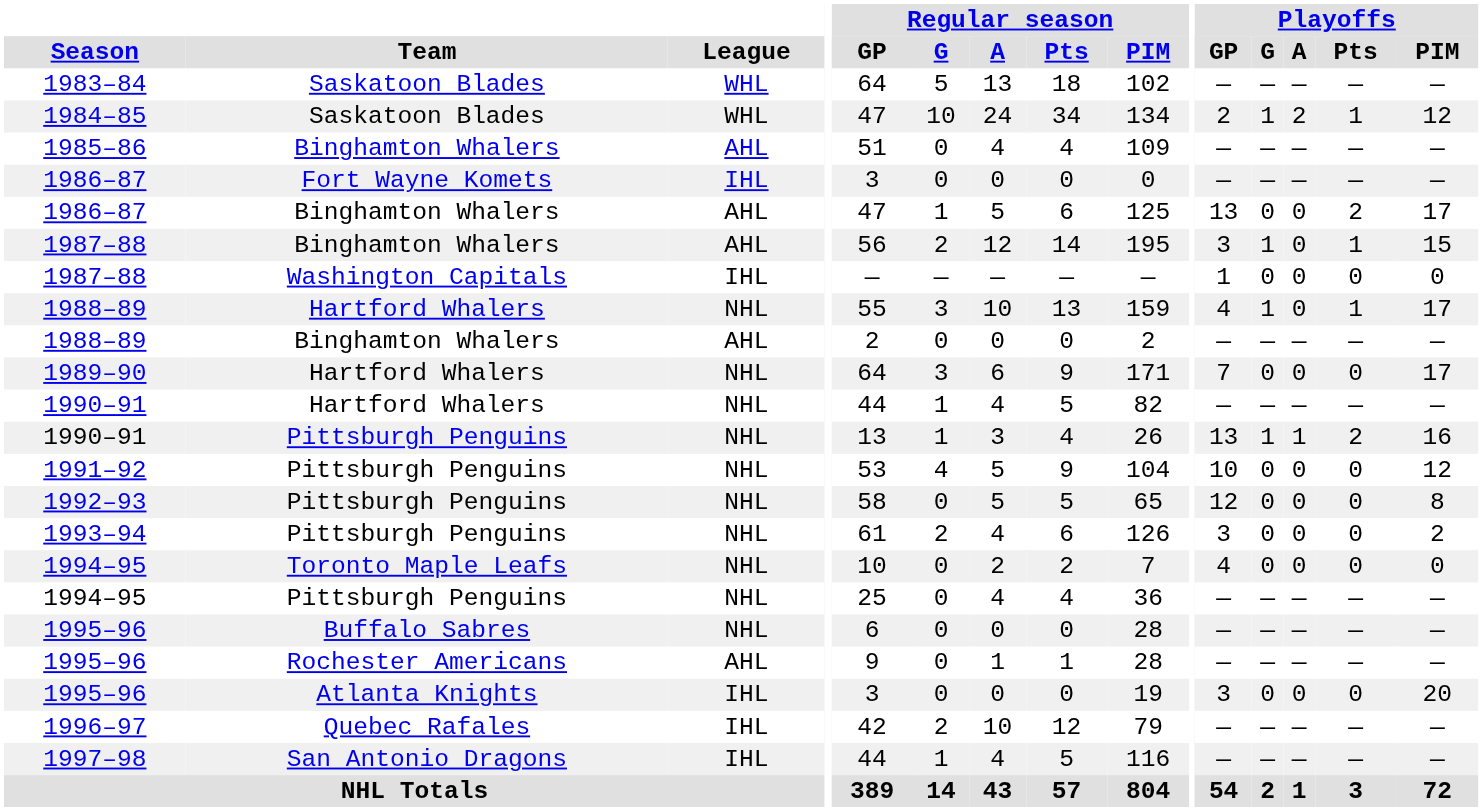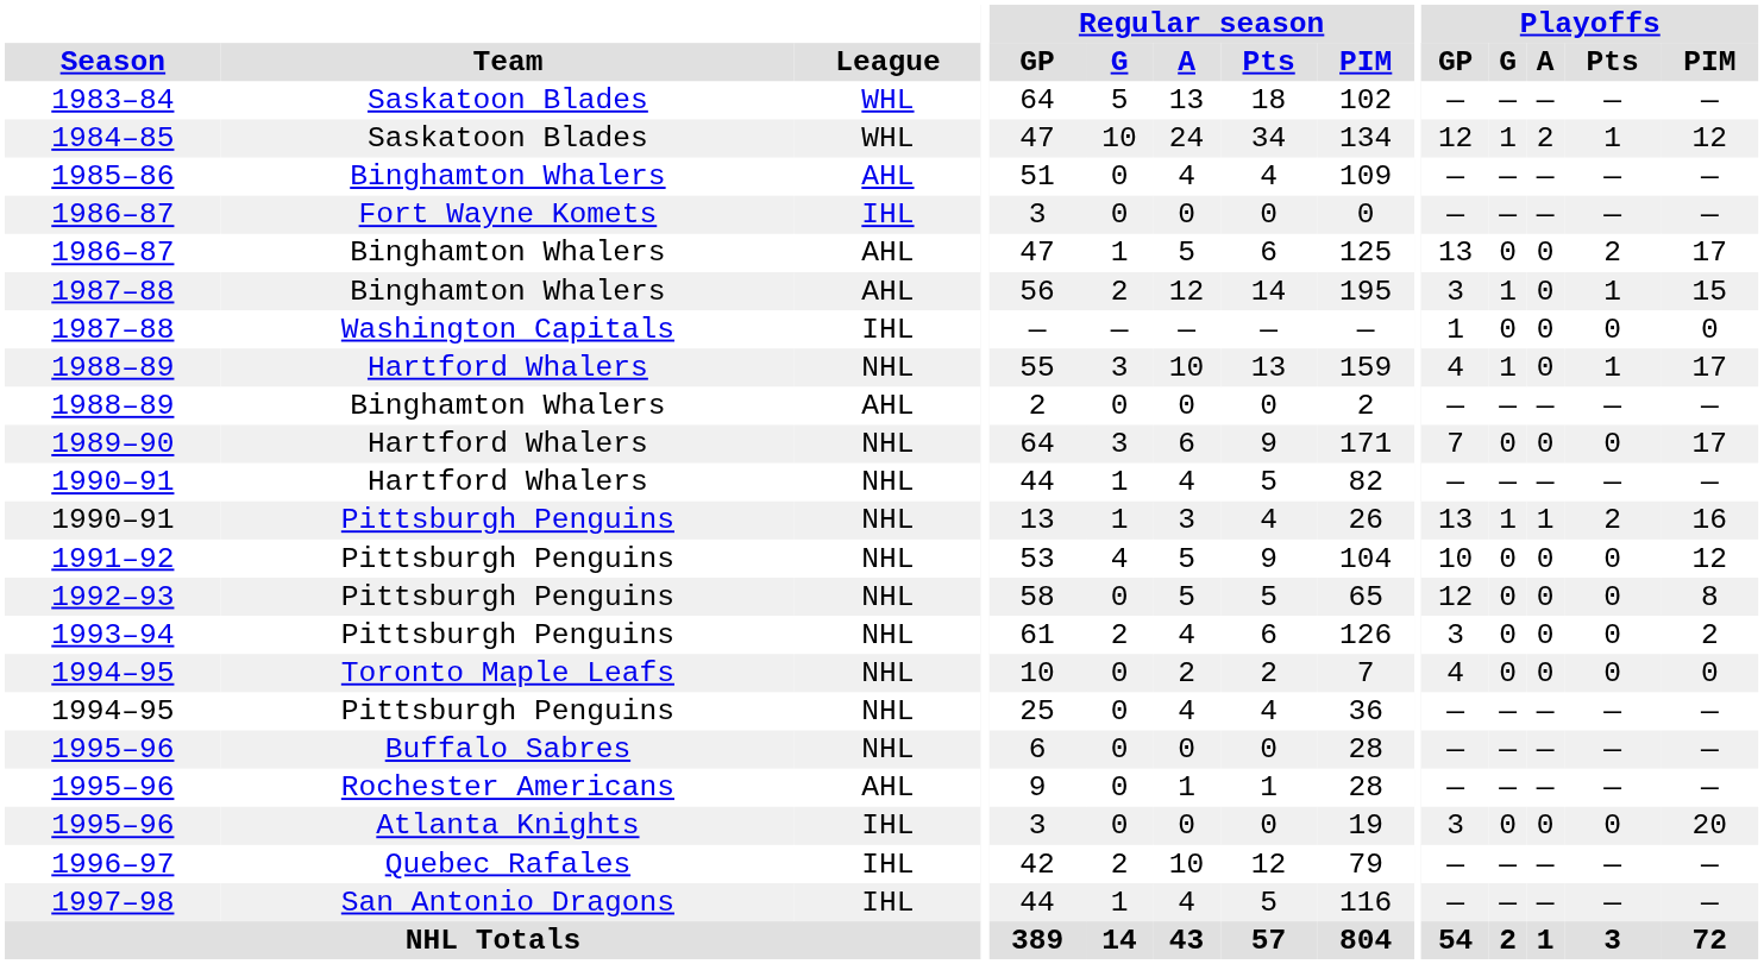1984–85 | Playoffs / GP: 2 -> 12
